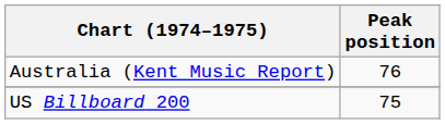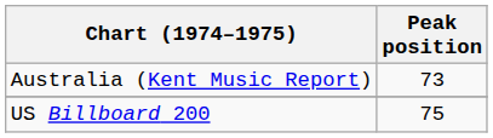Australia (Kent Music Report) | Peak position: 76 -> 73
